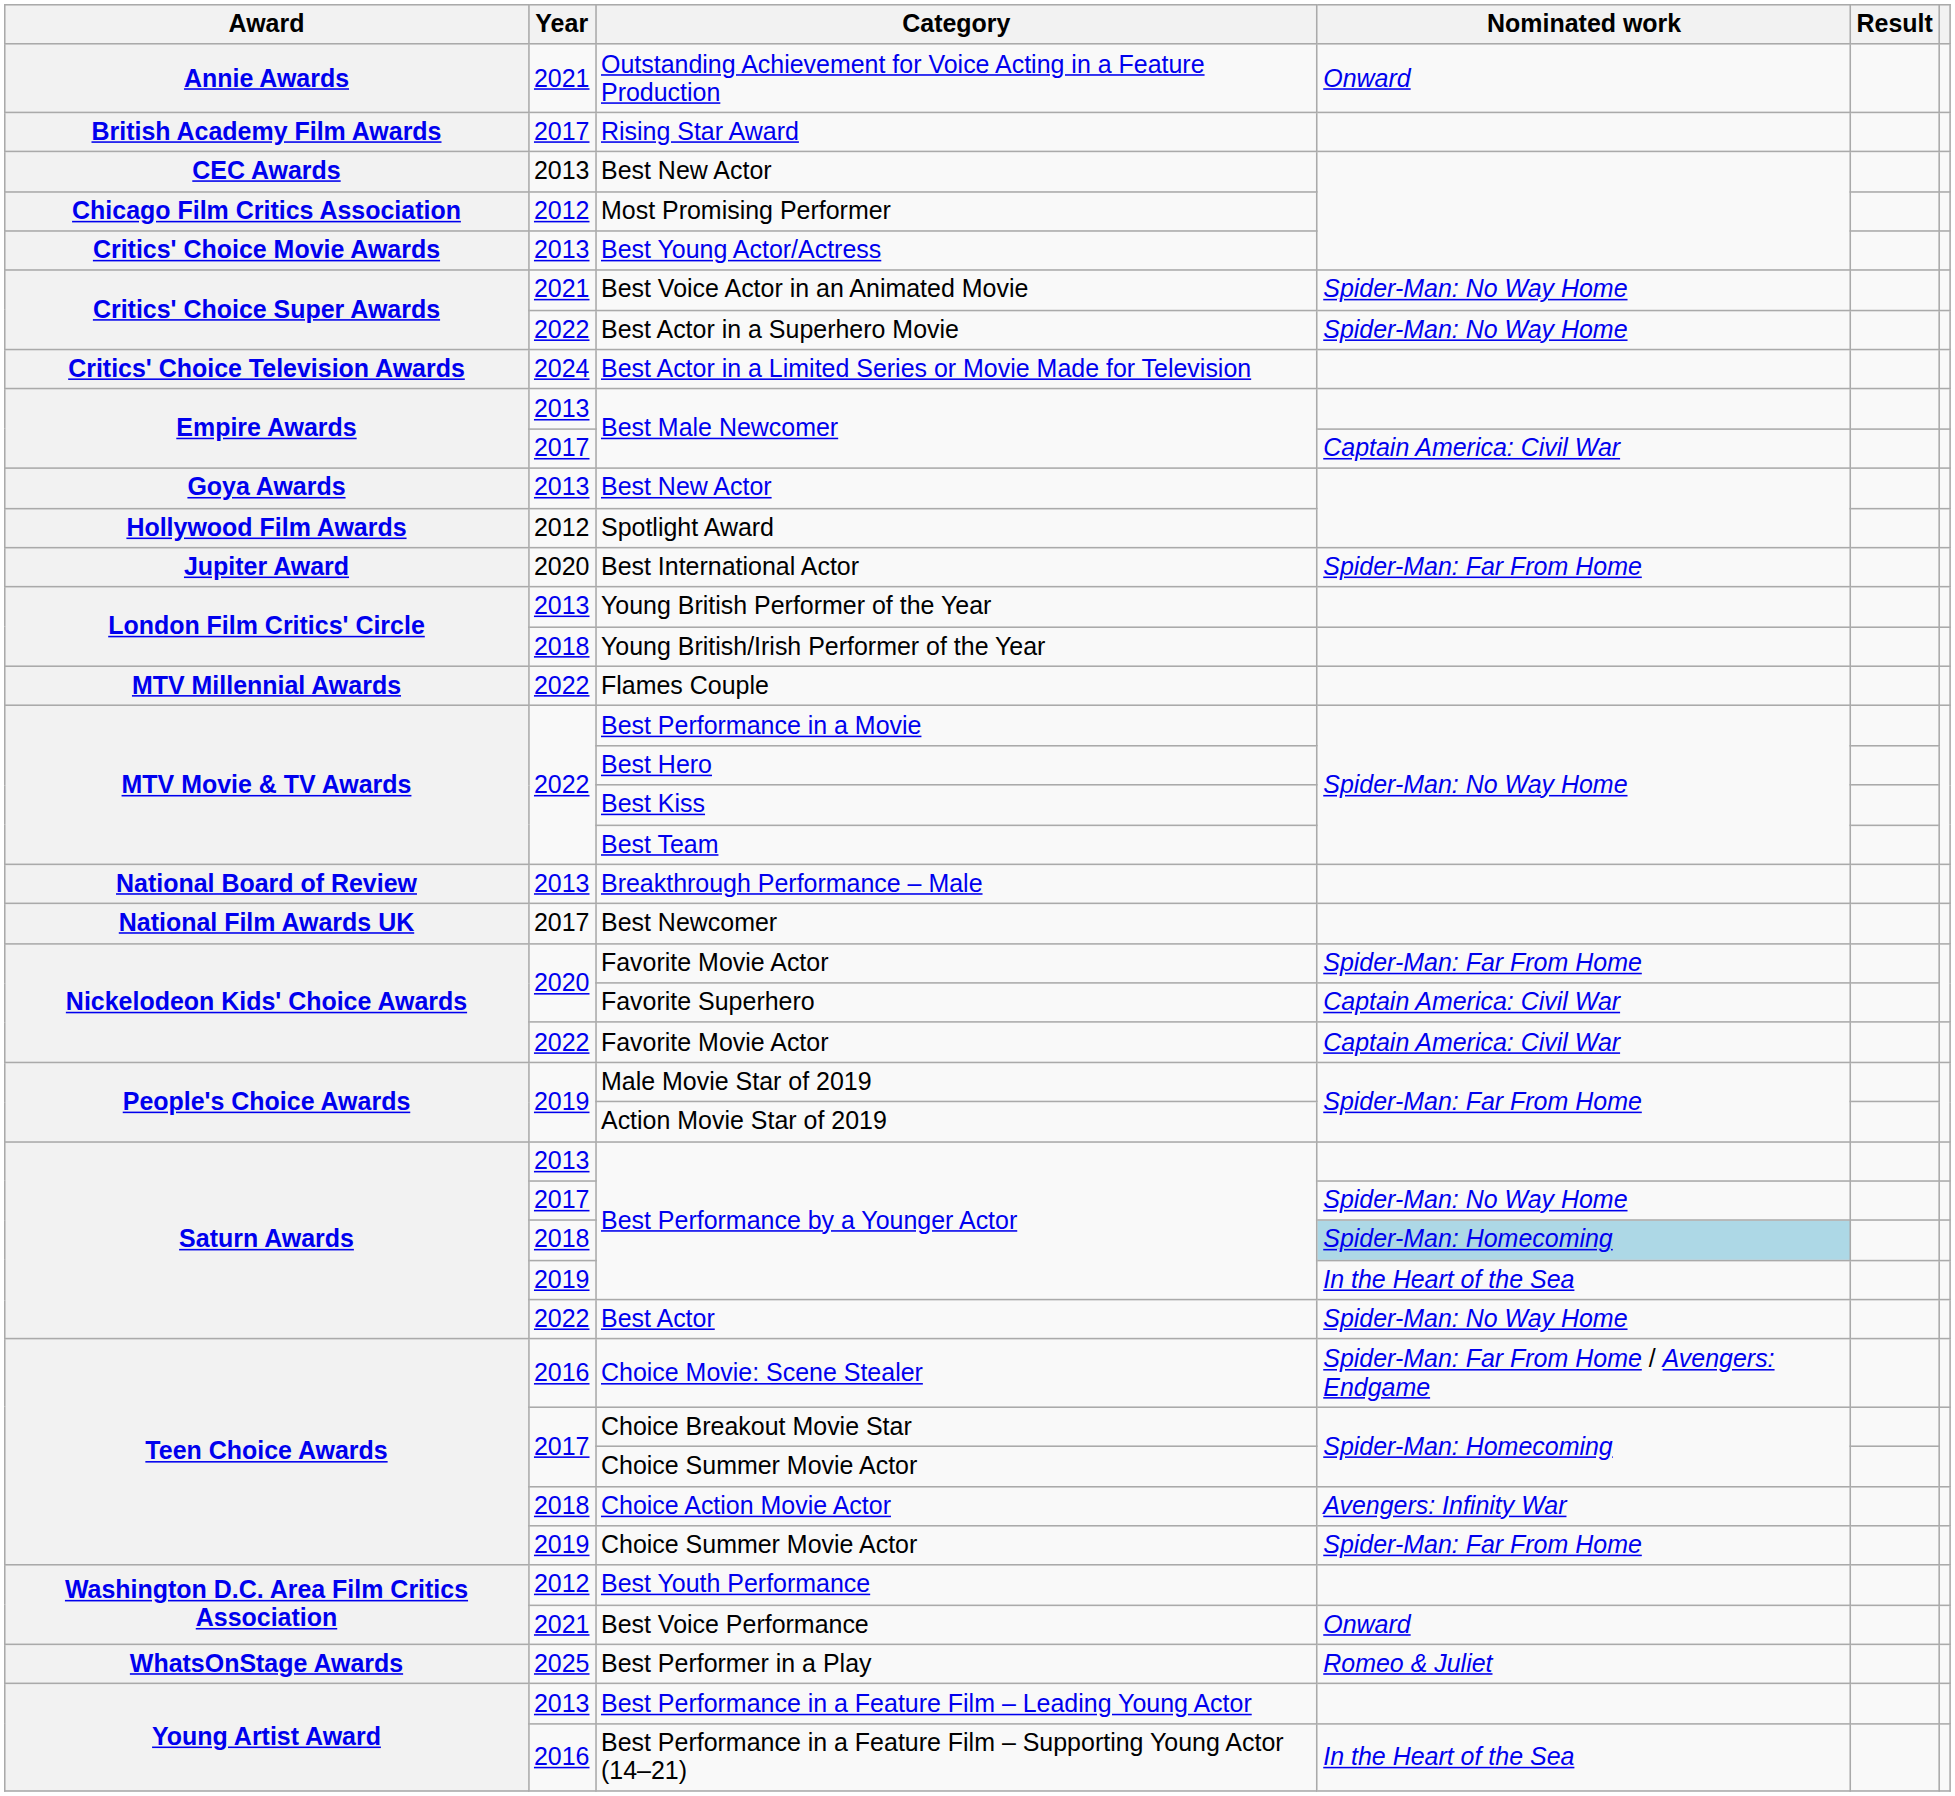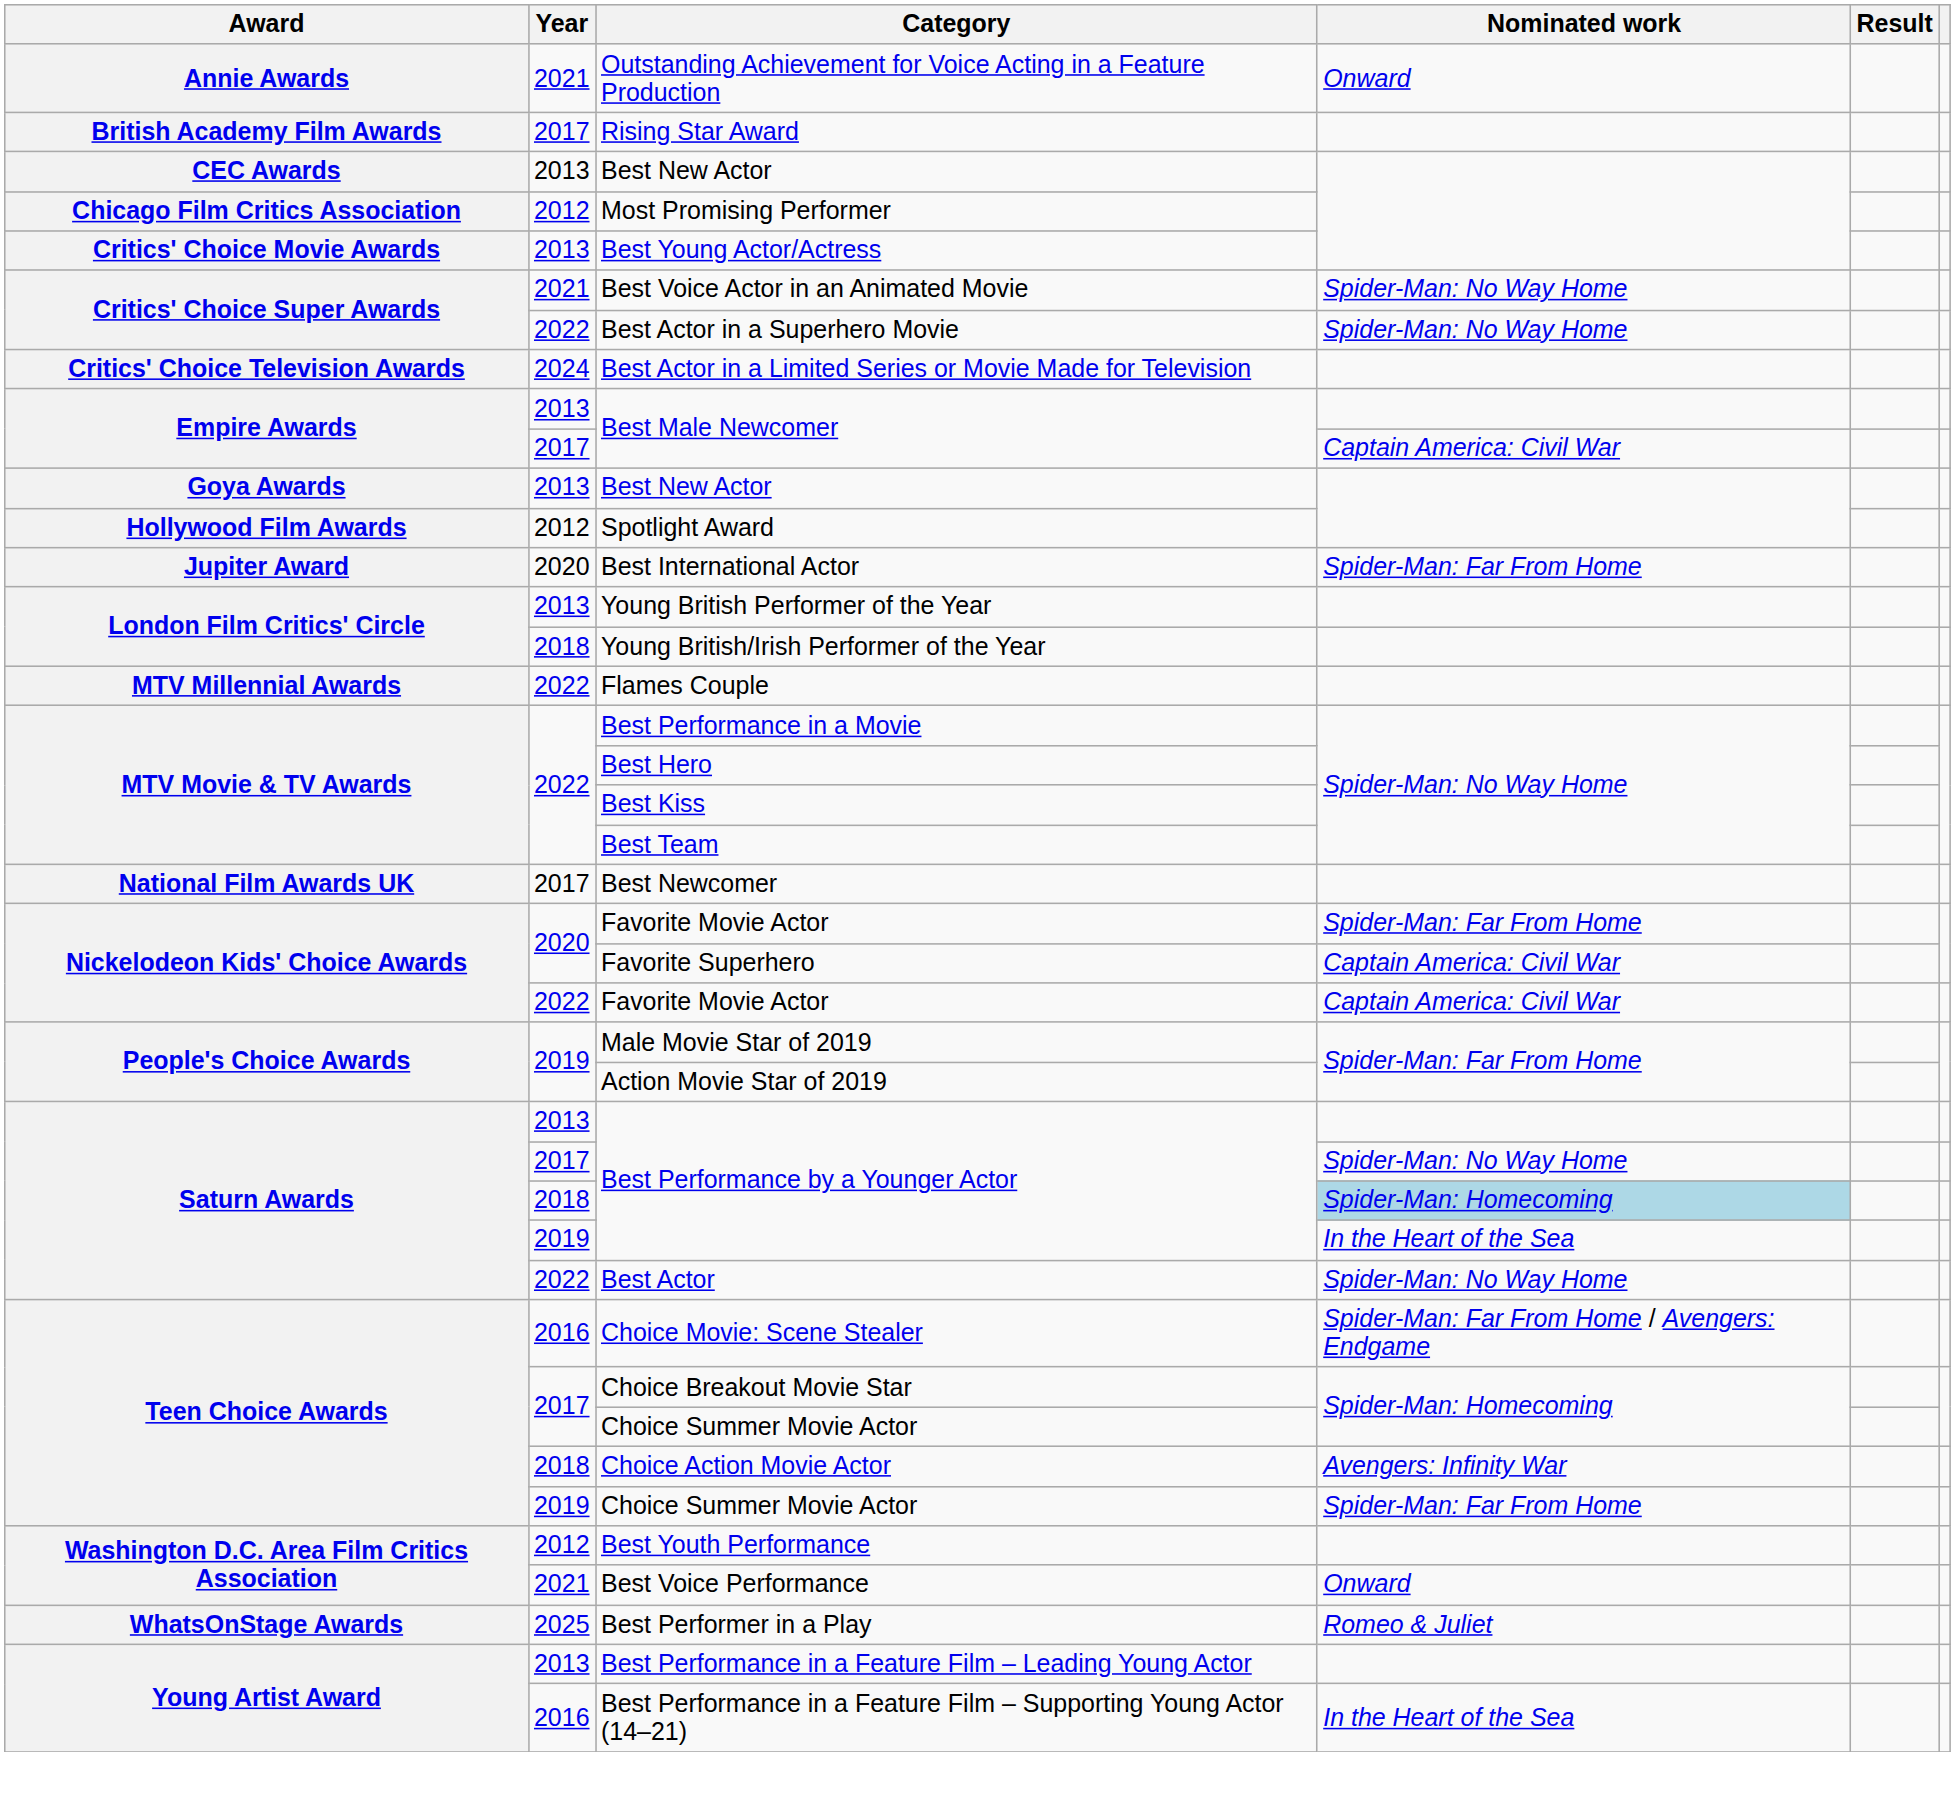- row: National Board of Review | 2013 | Breakthrough Performance – Male
